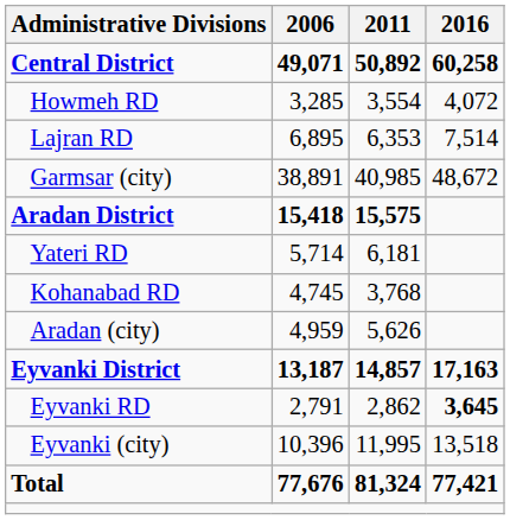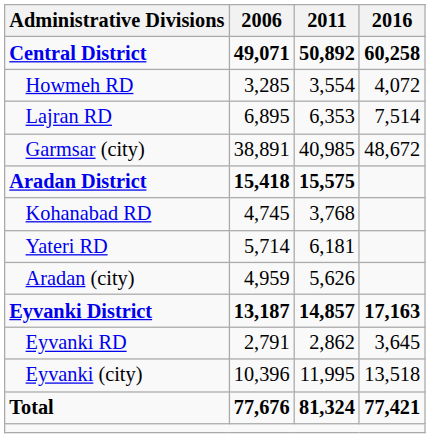rows swapped: Kohanabad RD <-> Yateri RD
Eyvanki RD | 2016: bold -> normal
